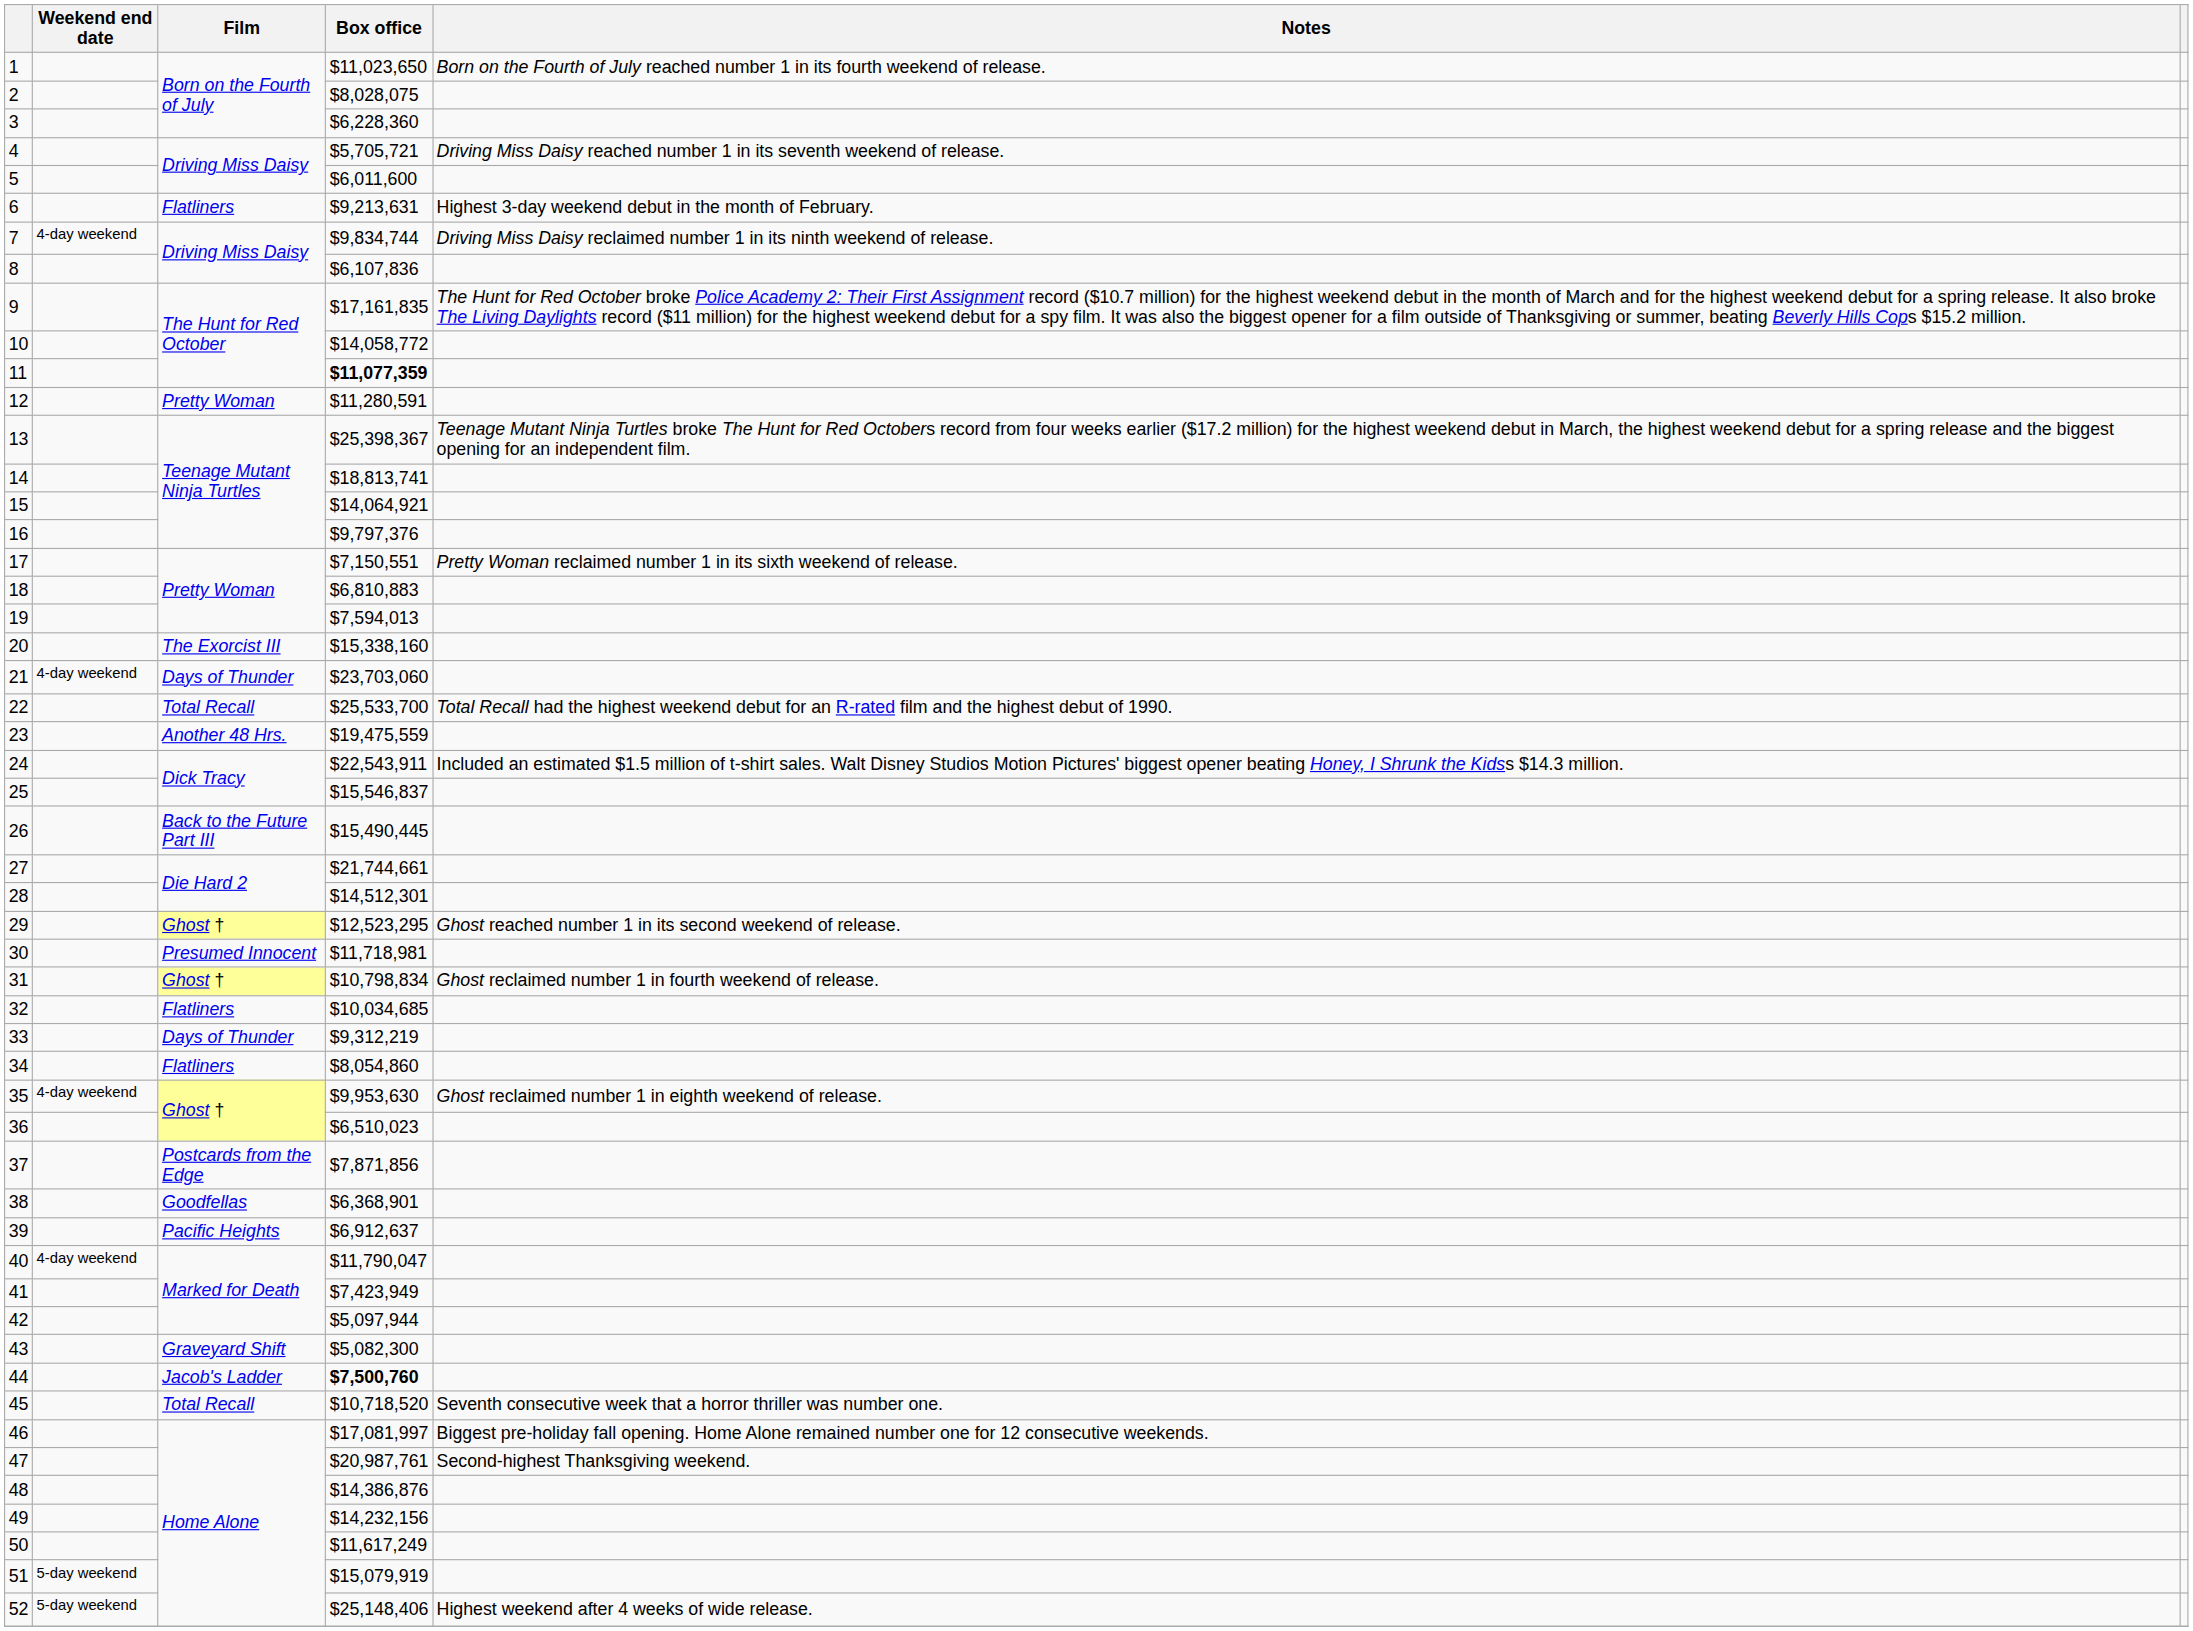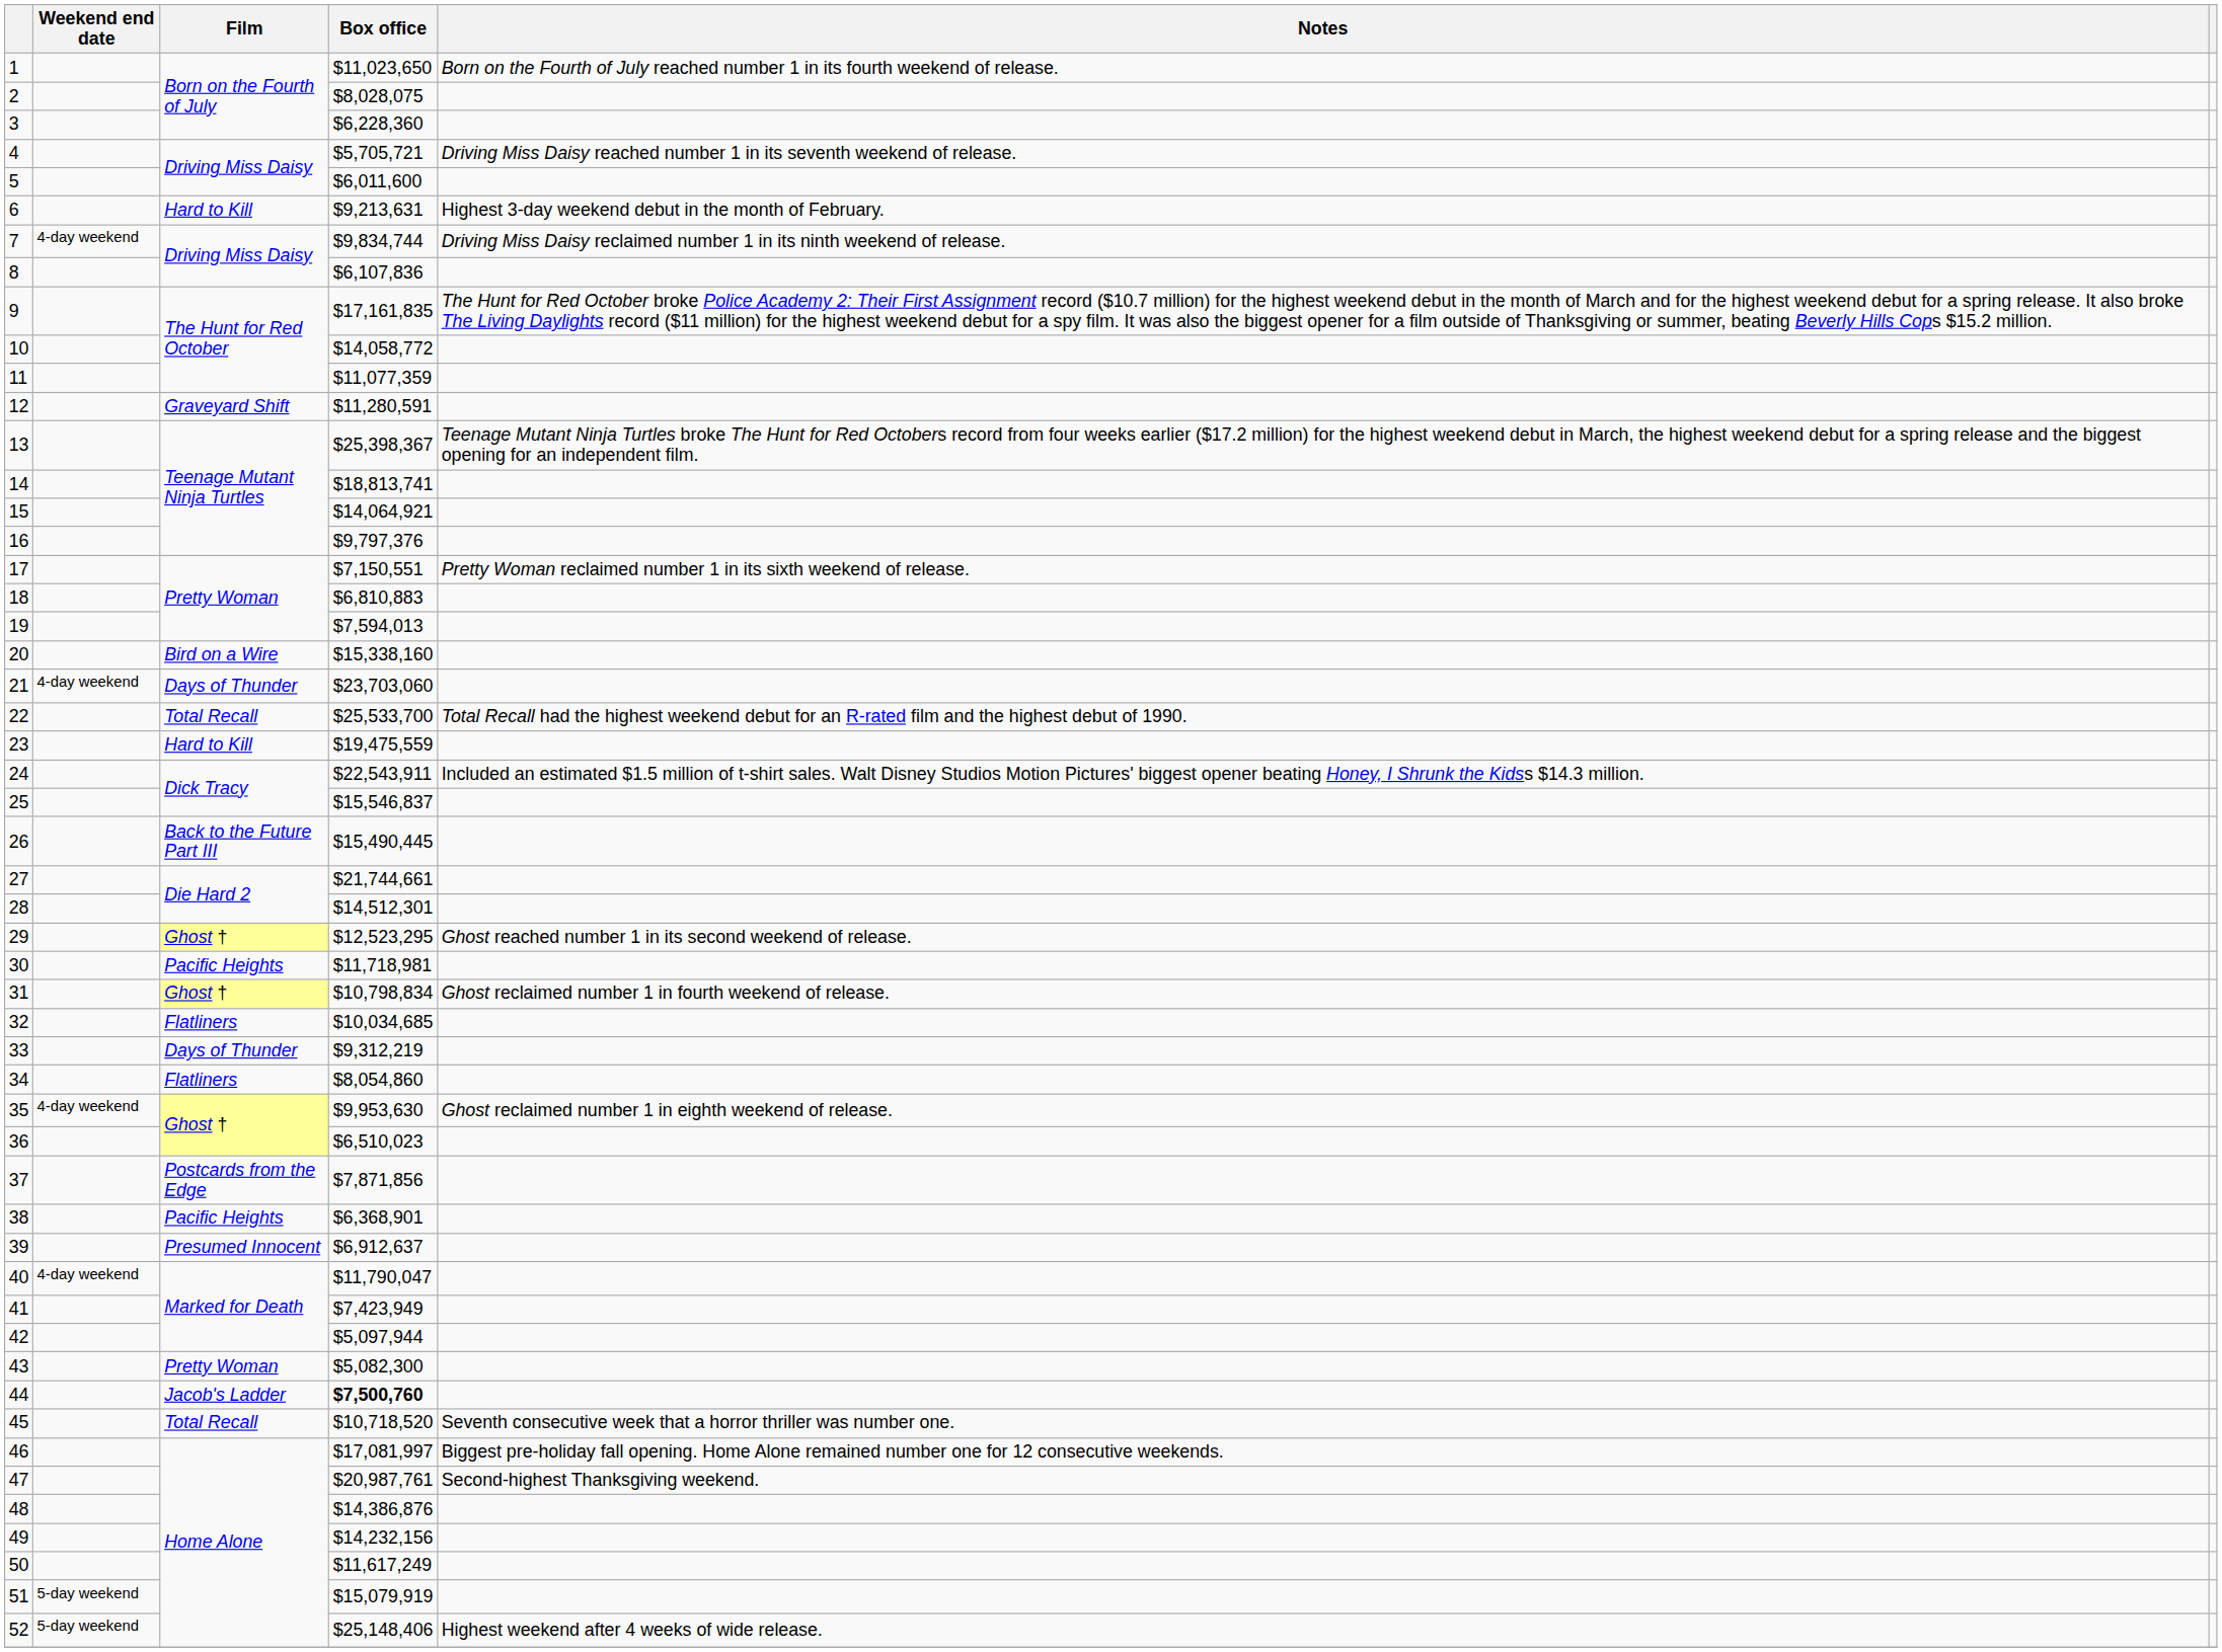6 | Film: Flatliners -> Hard to Kill
11 | Box office: bold -> normal
12 | Film: Pretty Woman -> Graveyard Shift
20 | Film: The Exorcist III -> Bird on a Wire
23 | Film: Another 48 Hrs. -> Hard to Kill
30 | Film: Presumed Innocent -> Pacific Heights
38 | Film: Goodfellas -> Pacific Heights
39 | Film: Pacific Heights -> Presumed Innocent
43 | Film: Graveyard Shift -> Pretty Woman
